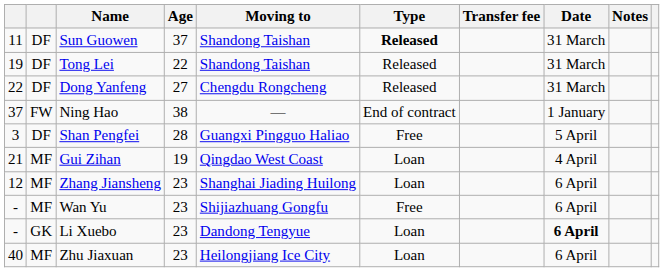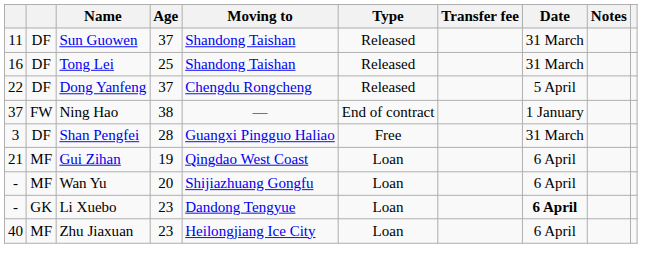Sun Guowen | Type: bold -> normal
Tong Lei | column 1: 19 -> 16
Tong Lei | Age: 22 -> 25
Dong Yanfeng | Age: 27 -> 37
Dong Yanfeng | Date: 31 March -> 5 April
Shan Pengfei | Date: 5 April -> 31 March
Gui Zihan | Date: 4 April -> 6 April
- row: 12 | MF | Zhang Jiansheng | 23 | Shanghai Jiading Huilong | Loan | 6 April
Wan Yu | Age: 23 -> 20
Wan Yu | Type: Free -> Loan
